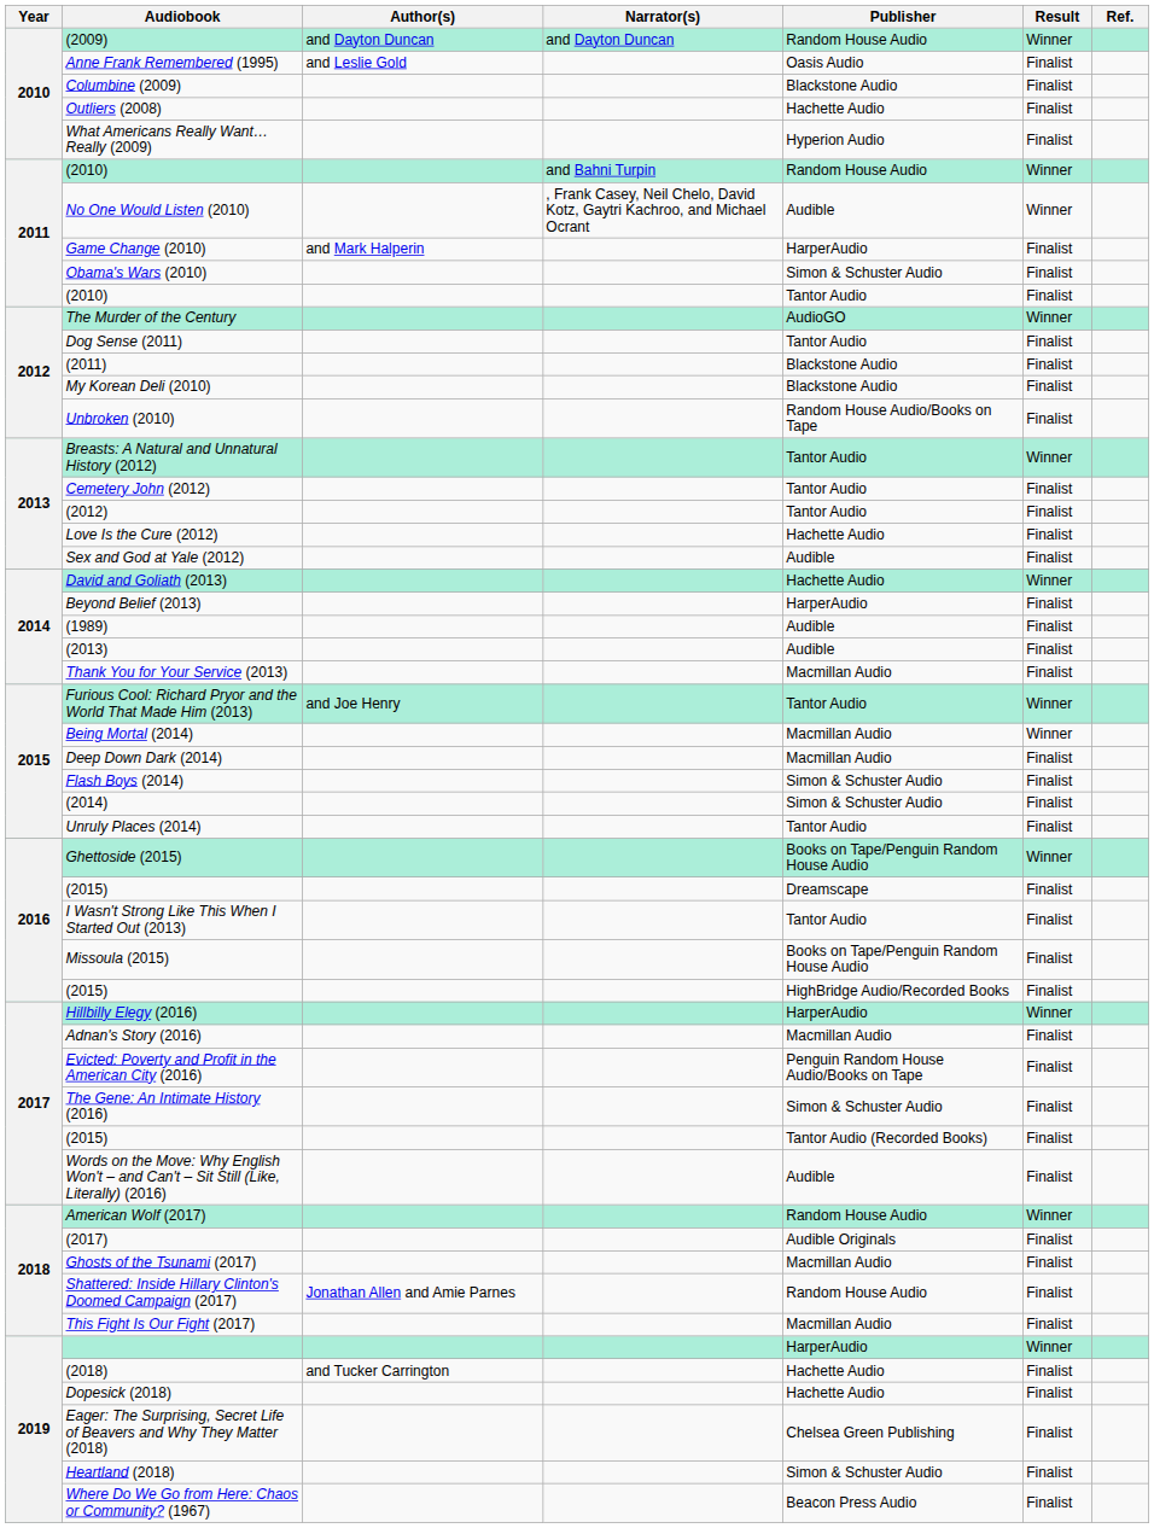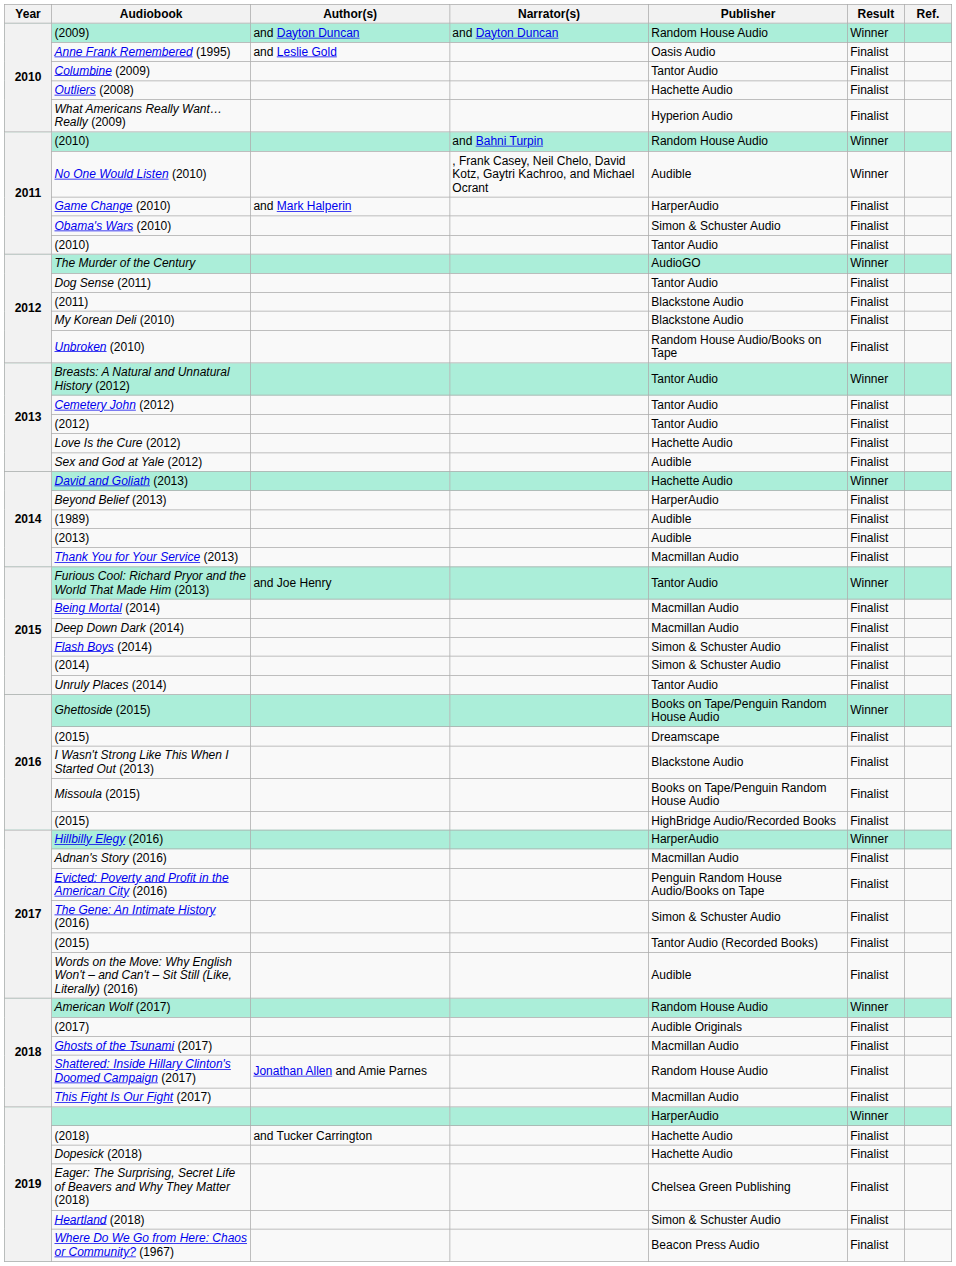Columbine (2009) | Publisher: Blackstone Audio -> Tantor Audio
Being Mortal (2014) | Result: Winner -> Finalist
I Wasn't Strong Like This When I Started Out (2013) | Publisher: Tantor Audio -> Blackstone Audio
